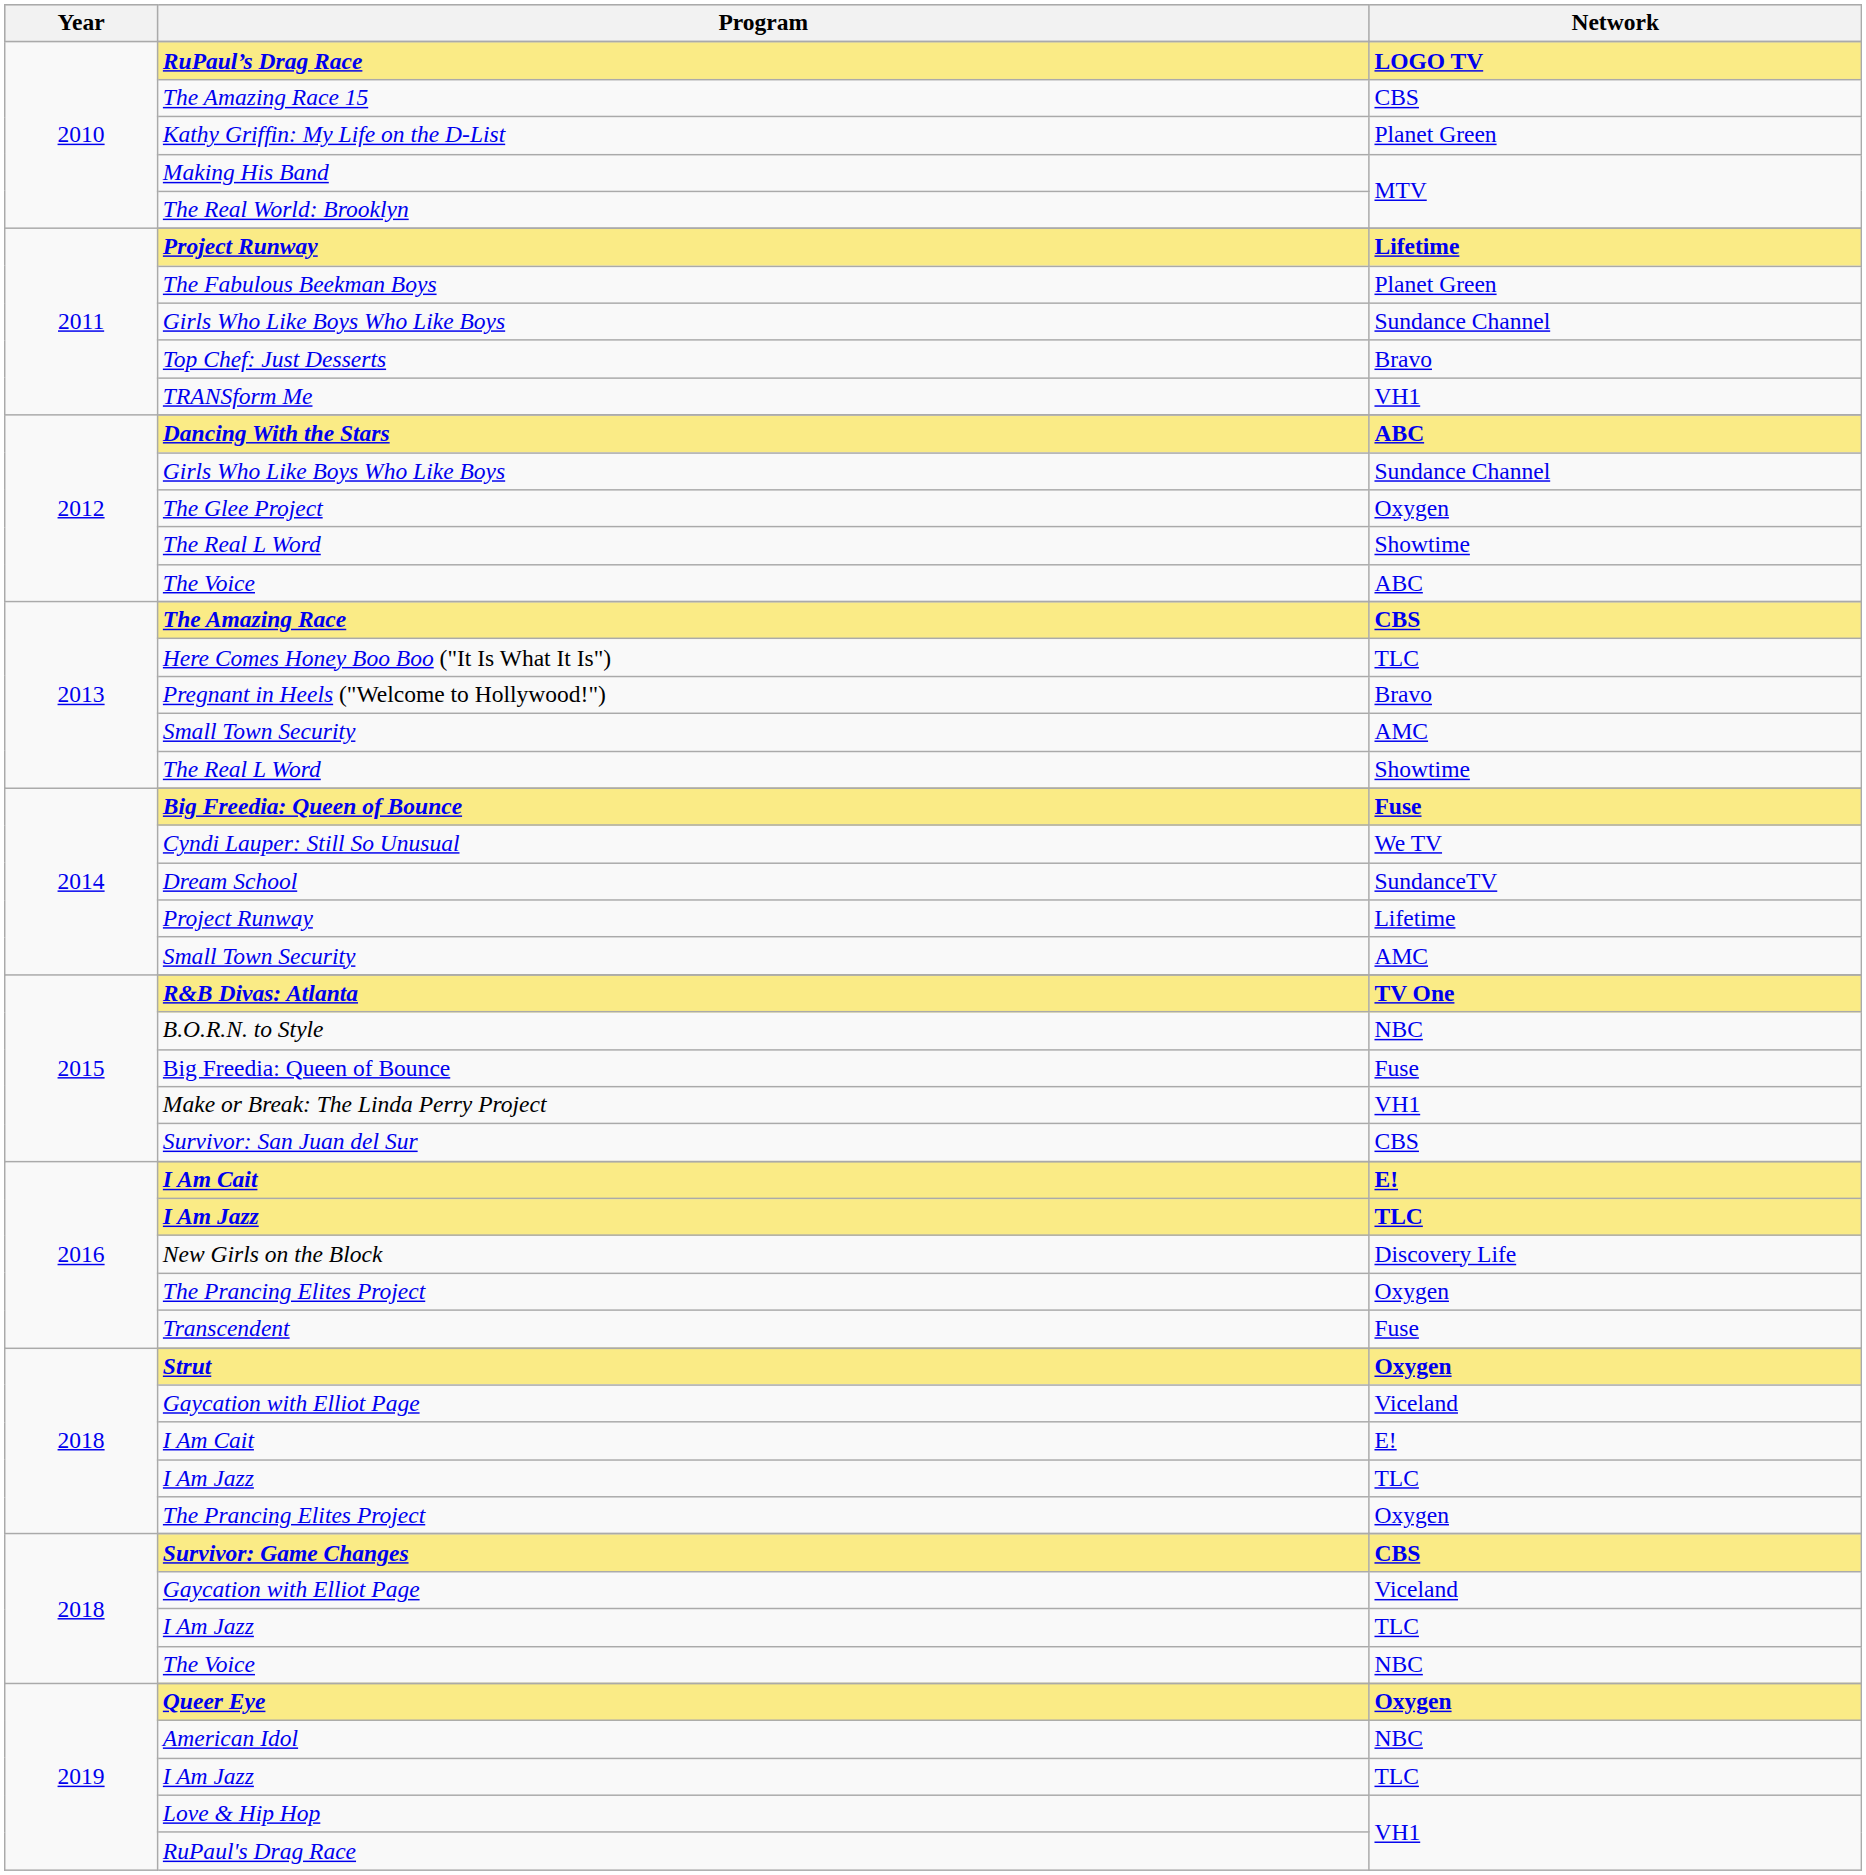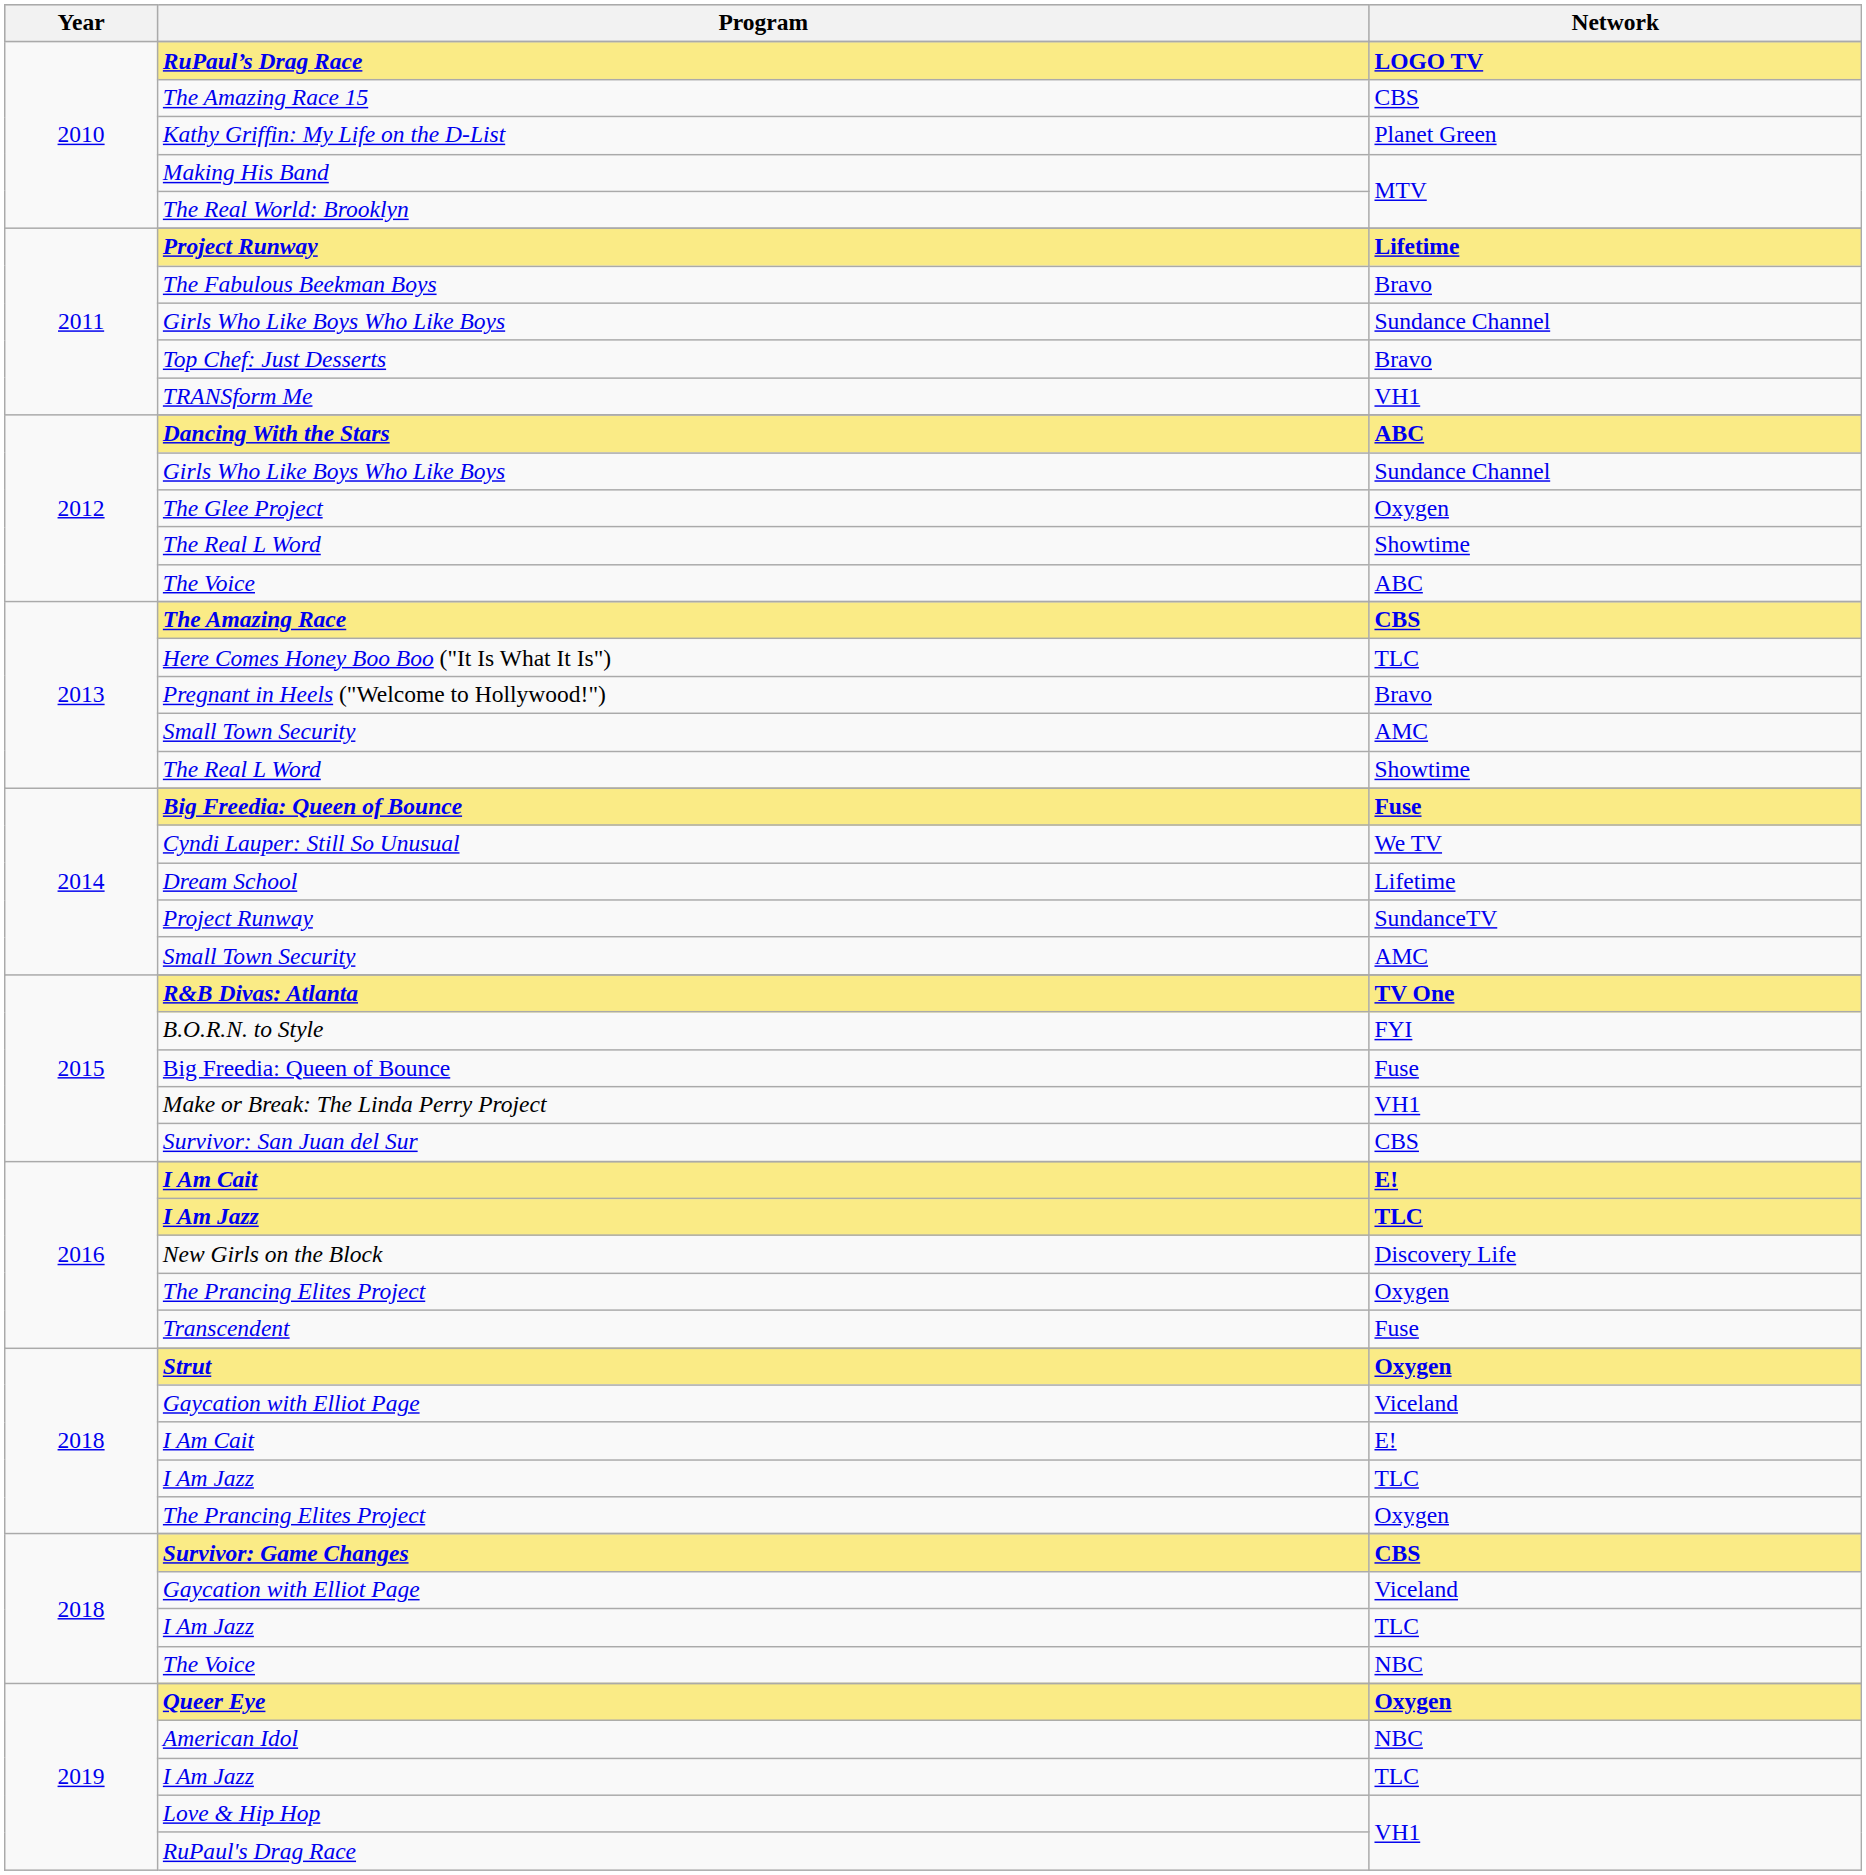The Fabulous Beekman Boys | Network: Planet Green -> Bravo
Dream School | Network: SundanceTV -> Lifetime
2014 / Project Runway | Network: Lifetime -> SundanceTV
B.O.R.N. to Style | Network: NBC -> FYI
